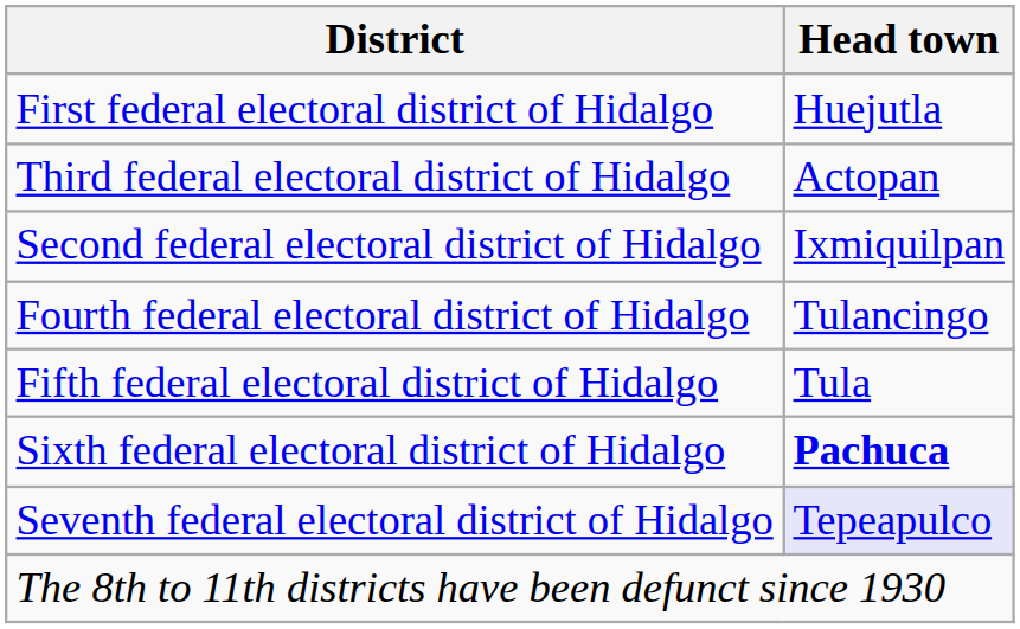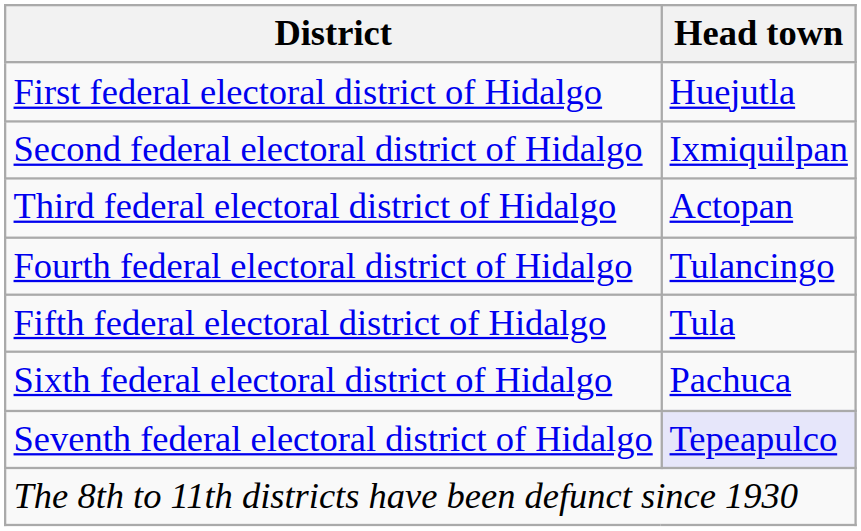rows swapped: Second federal electoral district of Hidalgo <-> Third federal electoral district of Hidalgo
Sixth federal electoral district of Hidalgo | Head town: bold -> normal
